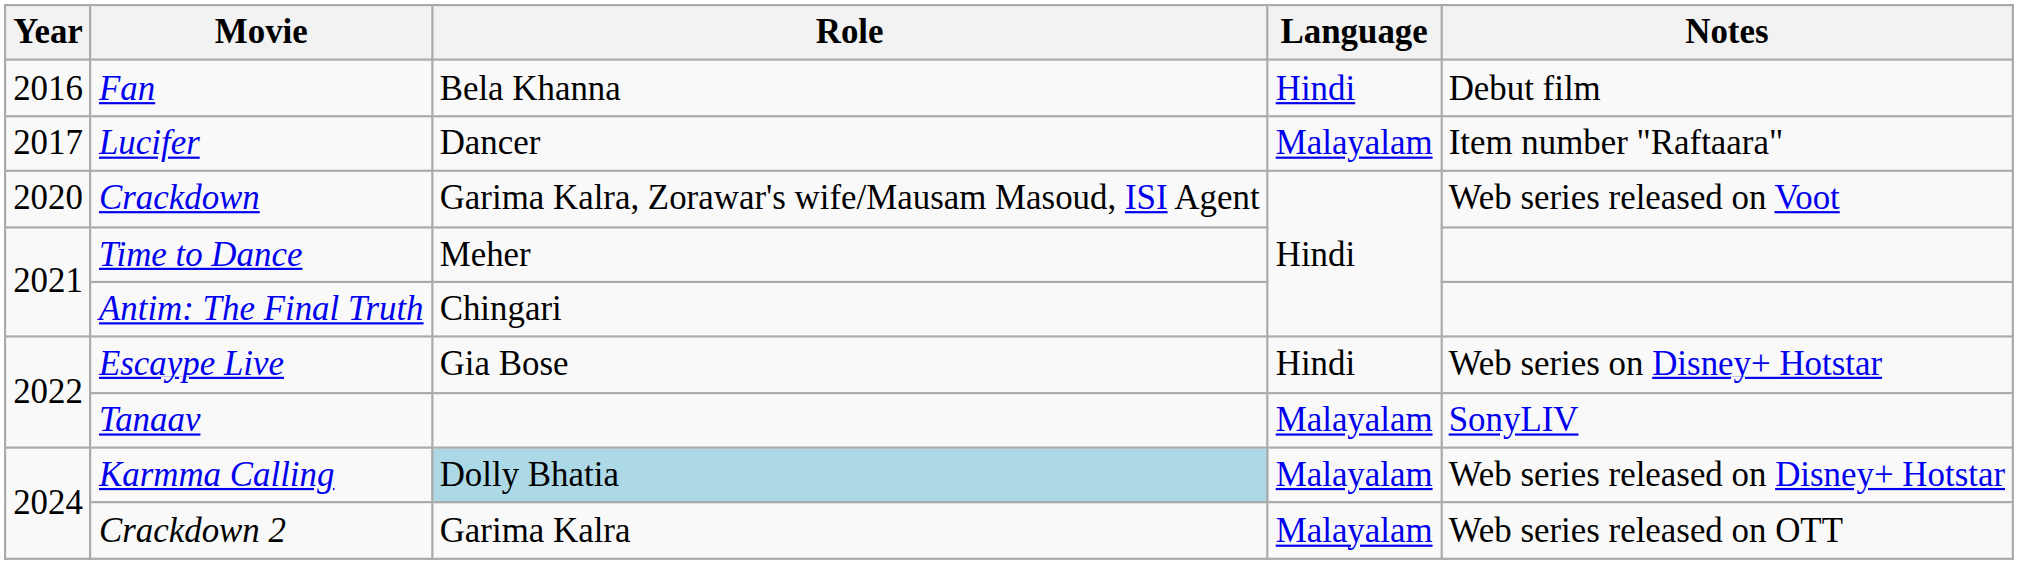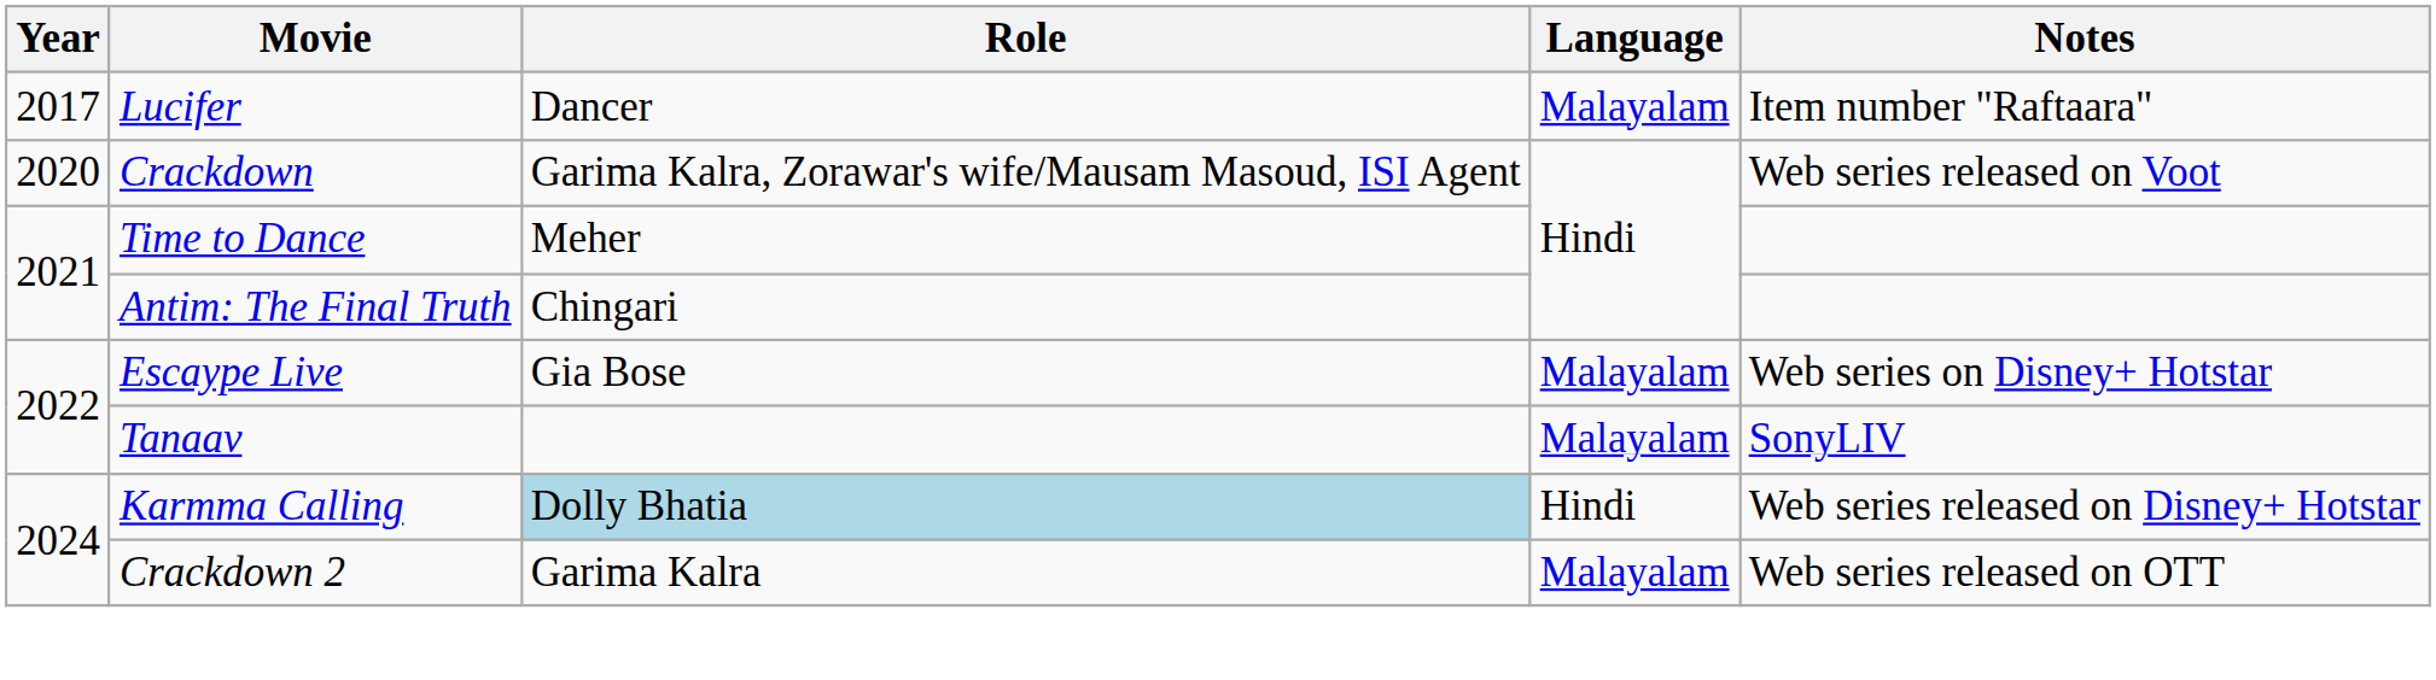- row: 2016 | Fan | Bela Khanna | Hindi | Debut film
Escaype Live | Language: Hindi -> Malayalam
Karmma Calling | Language: Malayalam -> Hindi
